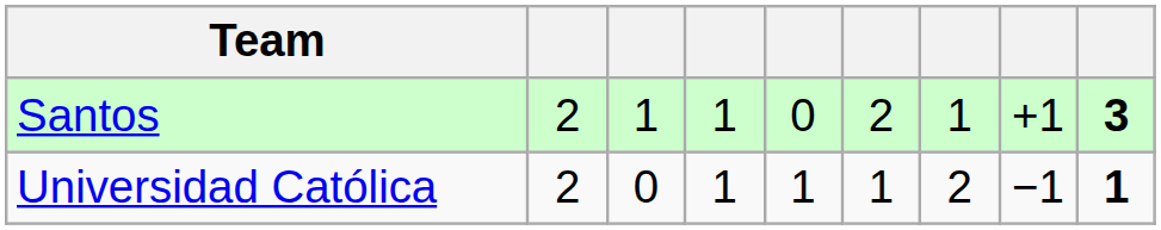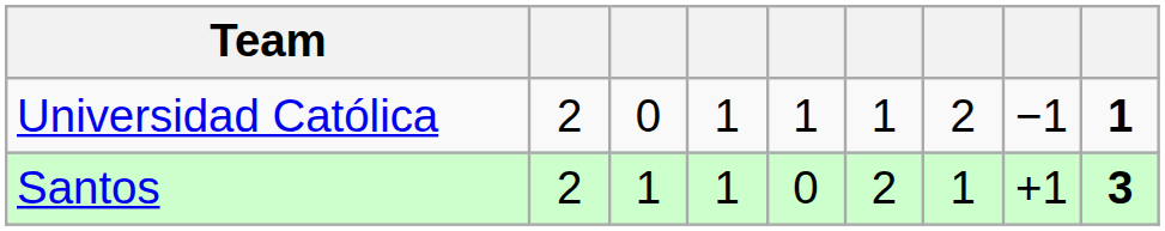rows swapped: Santos <-> Universidad Católica
